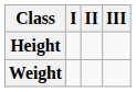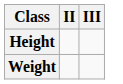- column: I
